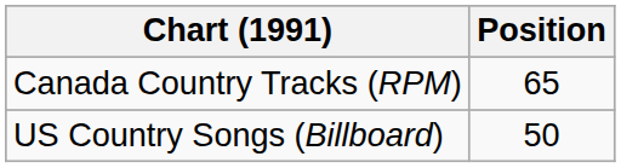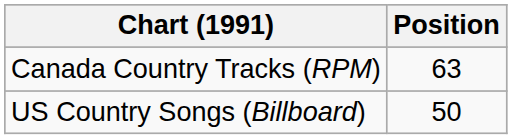Canada Country Tracks (RPM) | Position: 65 -> 63
